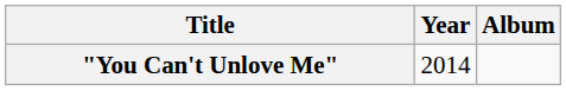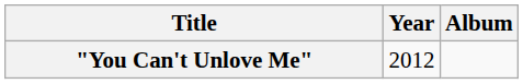"You Can't Unlove Me" | Year: 2014 -> 2012
